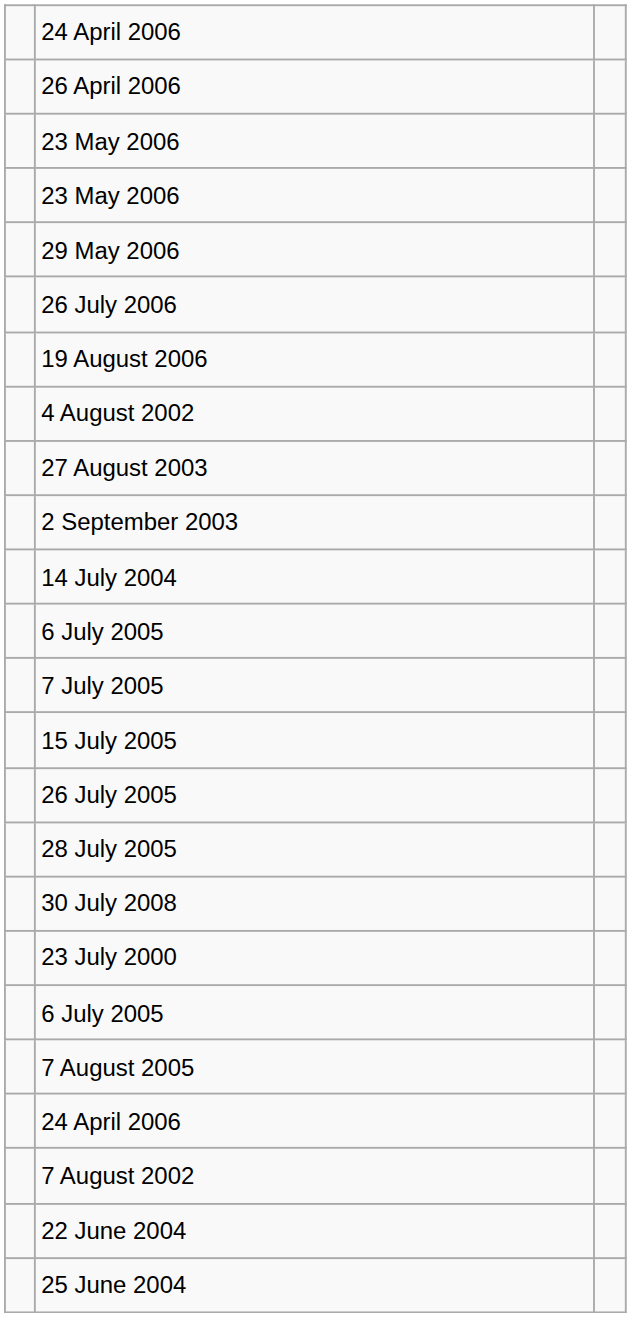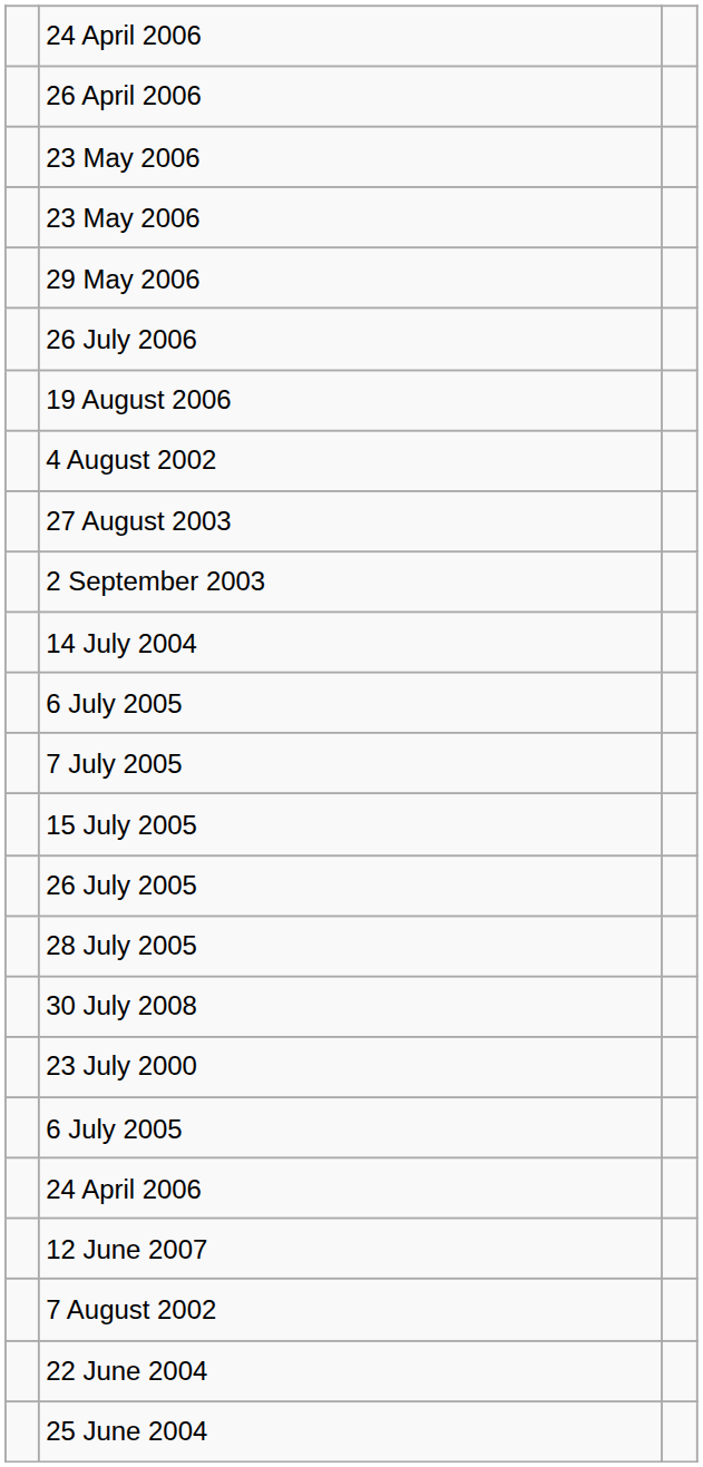- row: 7 August 2005
+ row: 12 June 2007
